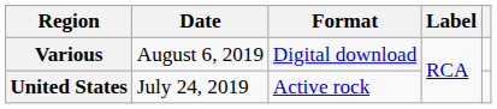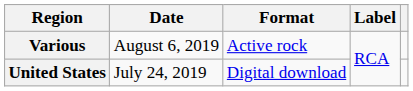Various | Format: Digital download -> Active rock
United States | Format: Active rock -> Digital download
